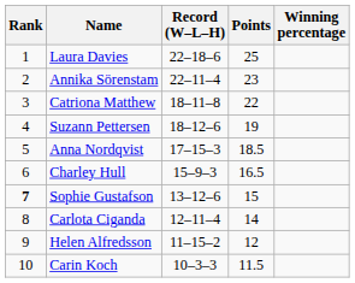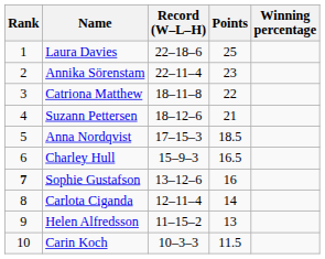Suzann Pettersen | Points: 19 -> 21
Sophie Gustafson | Points: 15 -> 16
Helen Alfredsson | Points: 12 -> 13
